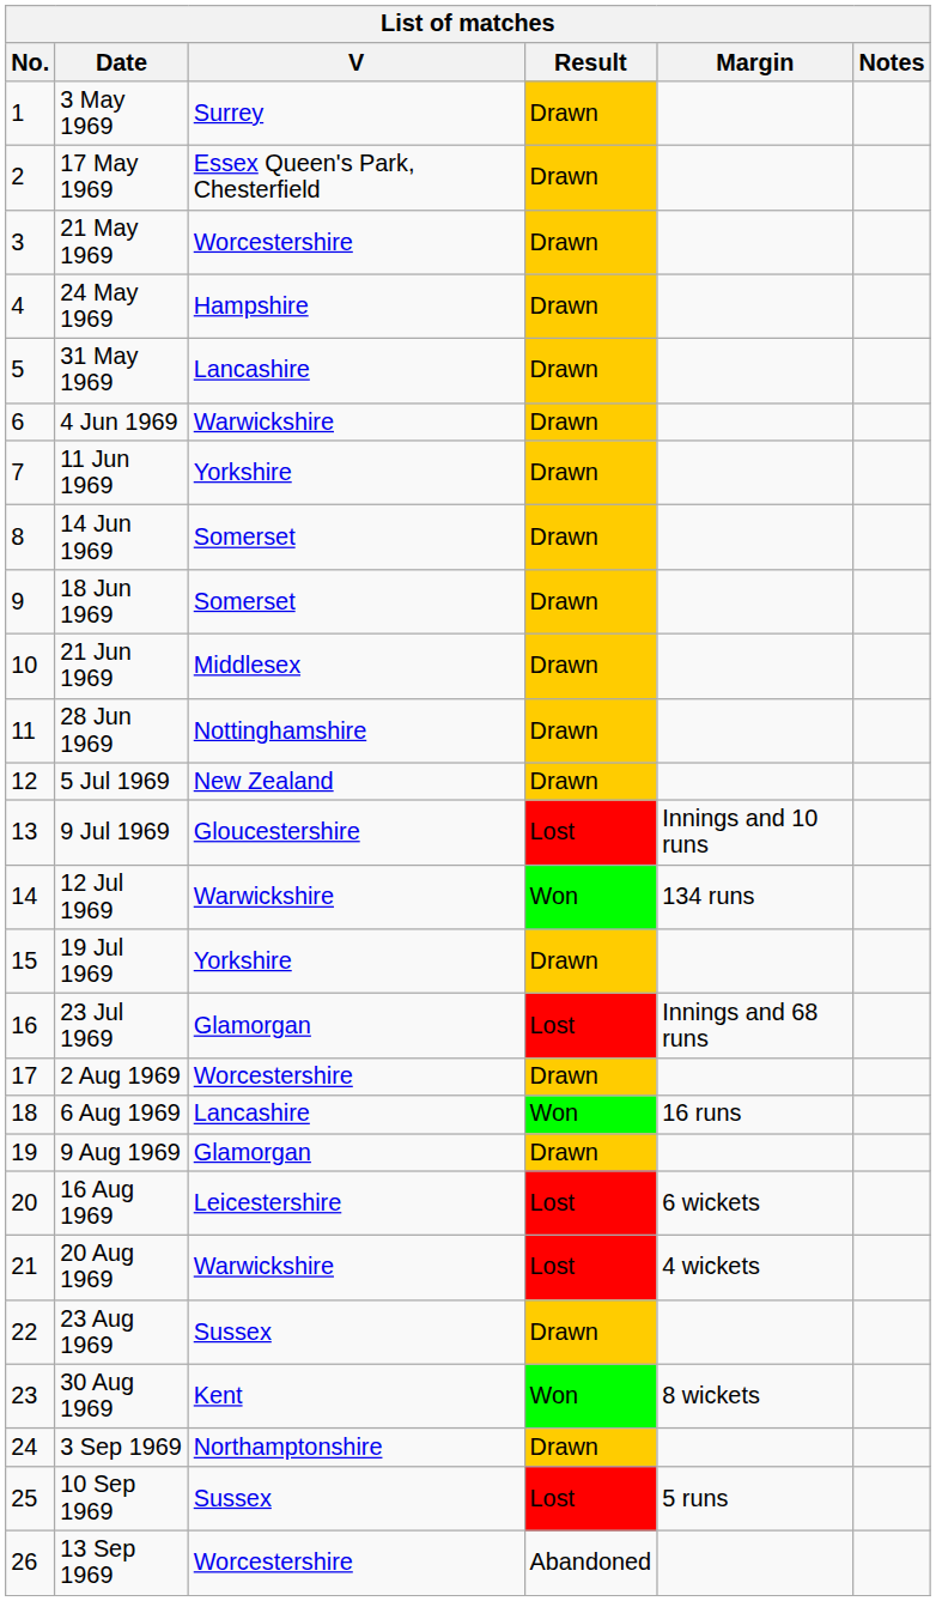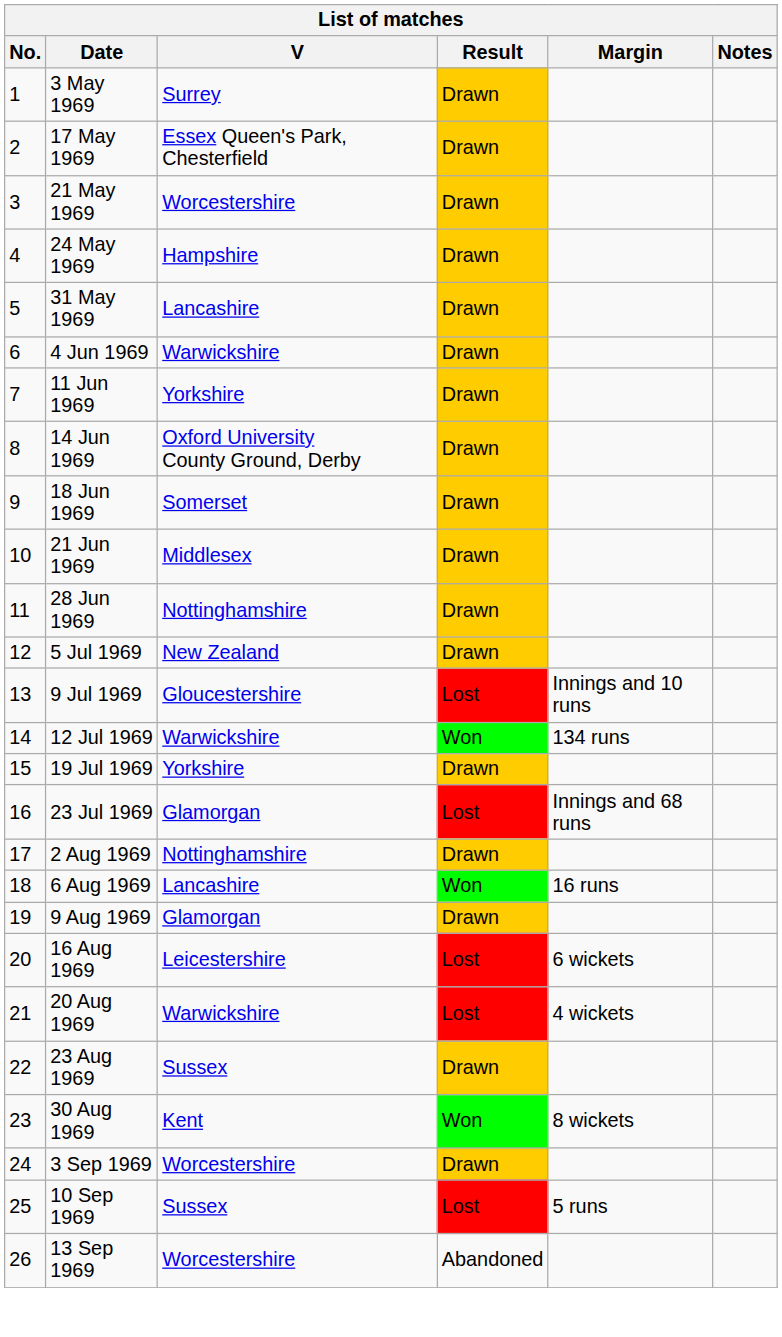14 Jun 1969 | V: Somerset -> Oxford University County Ground, Derby
2 Aug 1969 | V: Worcestershire -> Nottinghamshire
3 Sep 1969 | V: Northamptonshire -> Worcestershire
